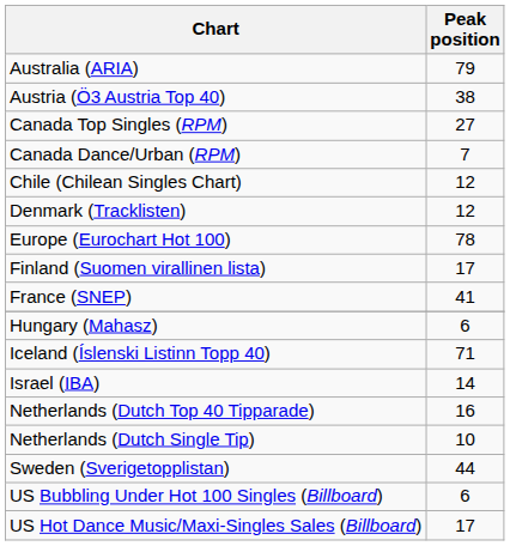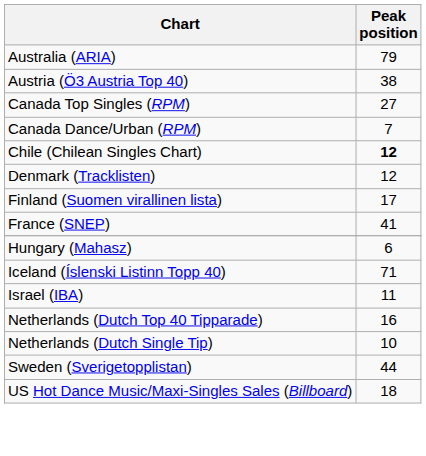Chile (Chilean Singles Chart) | Peak position: normal -> bold
- row: Europe (Eurochart Hot 100) | 78
Israel (IBA) | Peak position: 14 -> 11
- row: US Bubbling Under Hot 100 Singles (Billboard) | 6
US Hot Dance Music/Maxi-Singles Sales (Billboard) | Peak position: 17 -> 18
